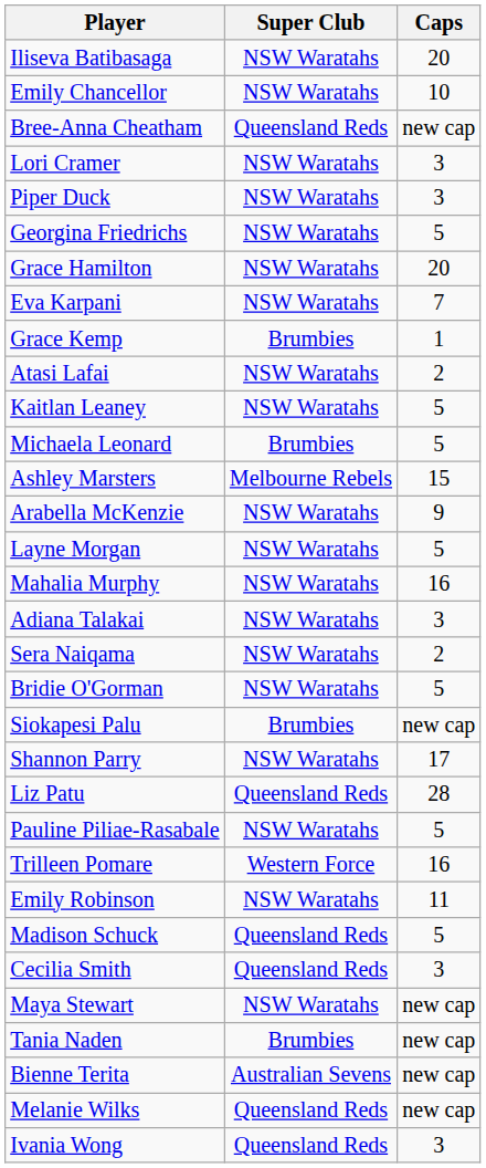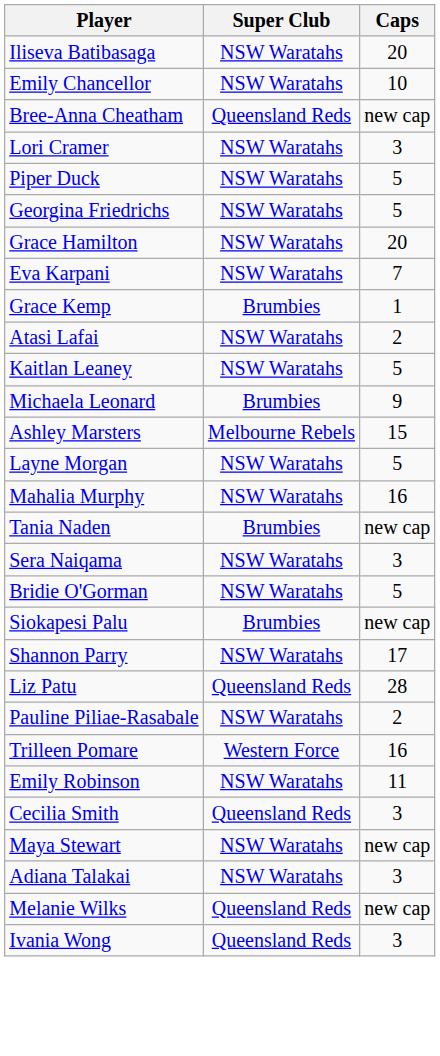Piper Duck | Caps: 3 -> 5
Michaela Leonard | Caps: 5 -> 9
- row: Arabella McKenzie | NSW Waratahs | 9
rows swapped: Tania Naden <-> Adiana Talakai
Sera Naiqama | Caps: 2 -> 3
Pauline Piliae-Rasabale | Caps: 5 -> 2
- row: Madison Schuck | Queensland Reds | 5
- row: Bienne Terita | Australian Sevens | new cap
